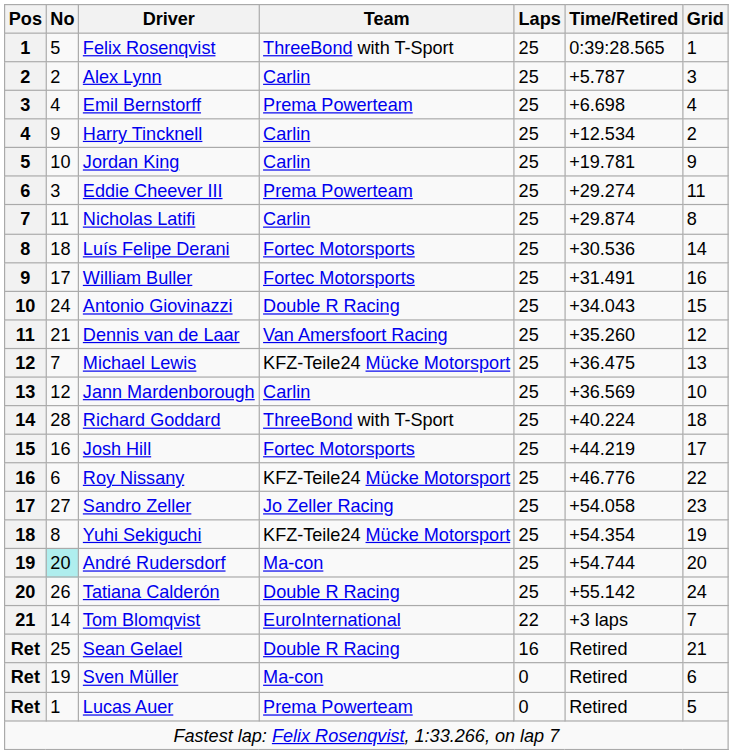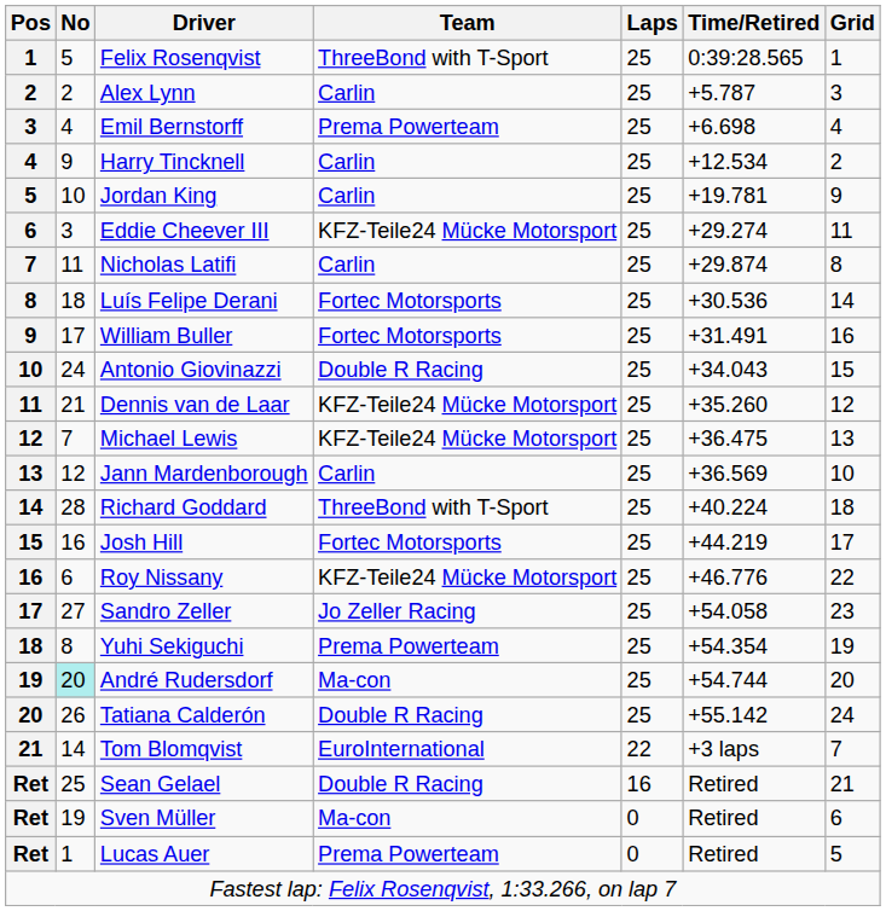Eddie Cheever III | Team: Prema Powerteam -> KFZ-Teile24 Mücke Motorsport
Dennis van de Laar | Team: Van Amersfoort Racing -> KFZ-Teile24 Mücke Motorsport
Yuhi Sekiguchi | Team: KFZ-Teile24 Mücke Motorsport -> Prema Powerteam
